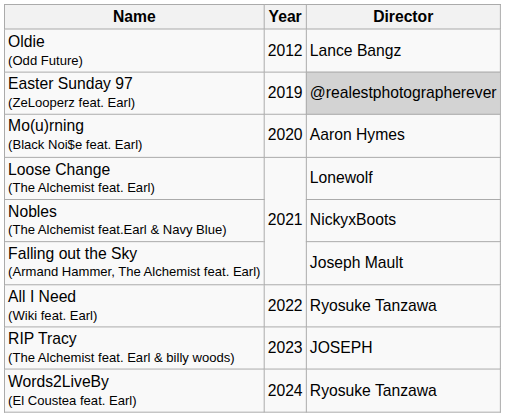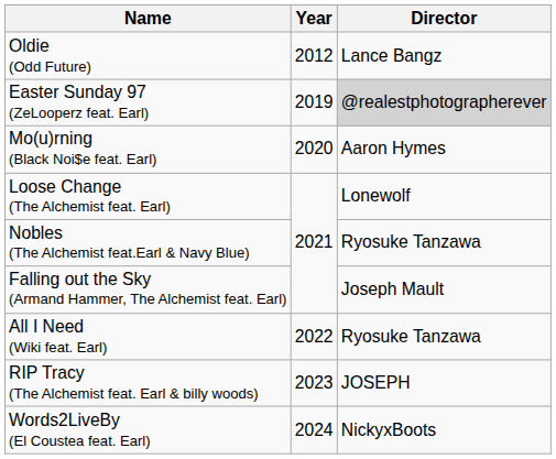Nobles (The Alchemist feat.Earl & Navy Blue) | Director: NickyxBoots -> Ryosuke Tanzawa
Words2LiveBy (El Coustea feat. Earl) | Director: Ryosuke Tanzawa -> NickyxBoots
